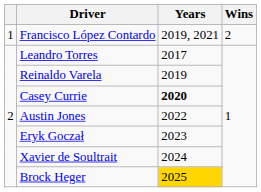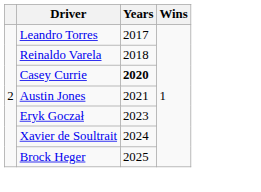- row: 1 | Francisco López Contardo | 2019, 2021 | 2
Reinaldo Varela | Years: 2019 -> 2018
Austin Jones | Years: 2022 -> 2021
Brock Heger | Years: gold background -> no background
